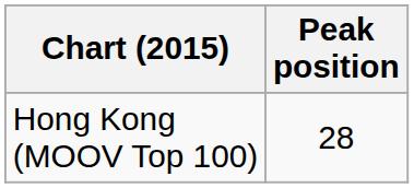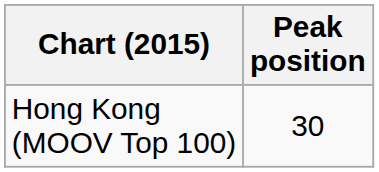Hong Kong (MOOV Top 100) | Peak position: 28 -> 30
